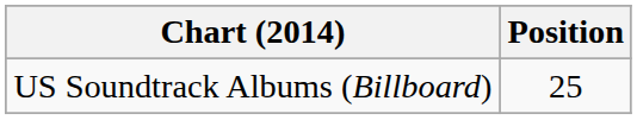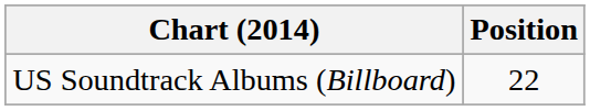US Soundtrack Albums (Billboard) | Position: 25 -> 22
